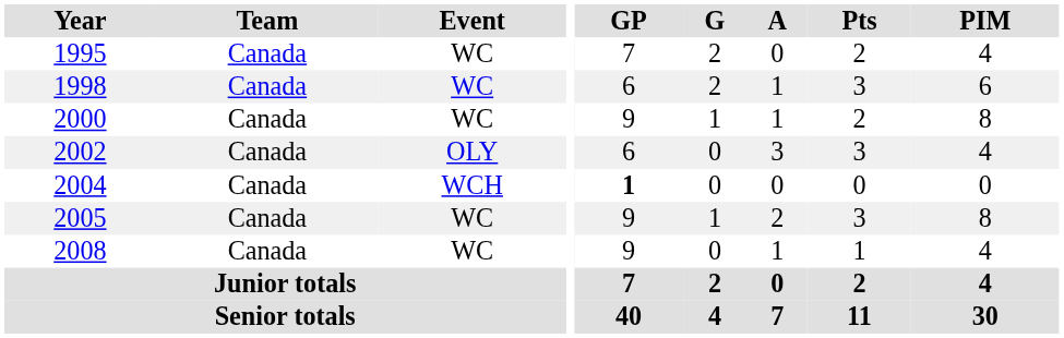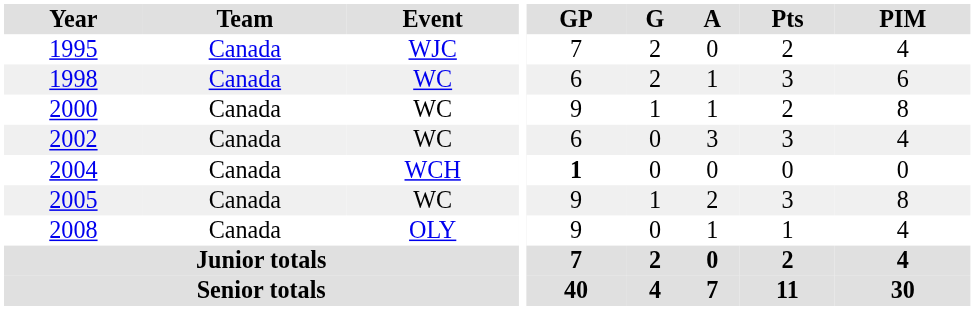1995 | Event: WC -> WJC
2002 | Event: OLY -> WC
2008 | Event: WC -> OLY
